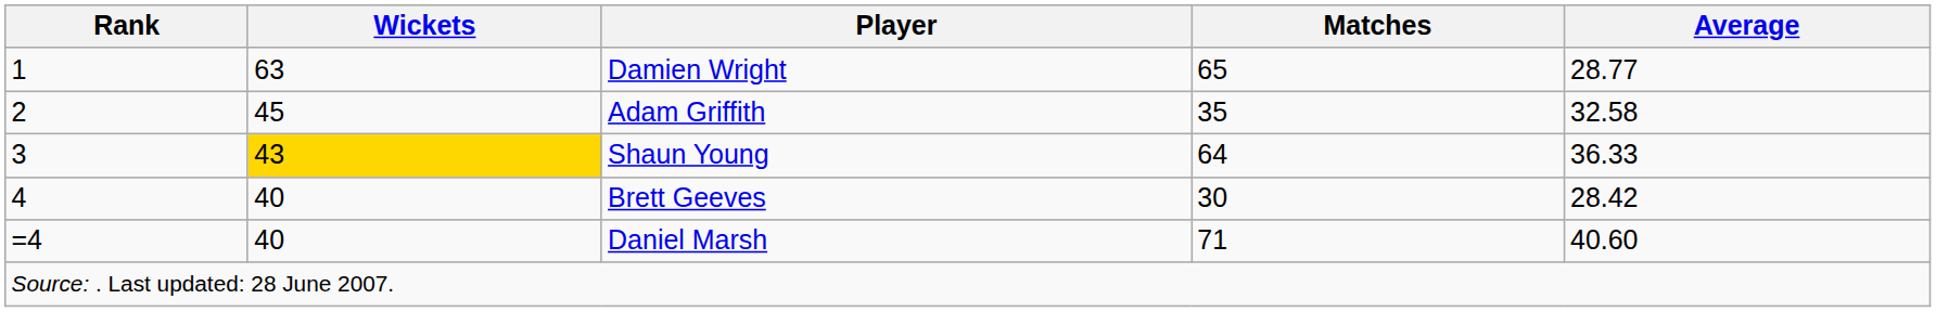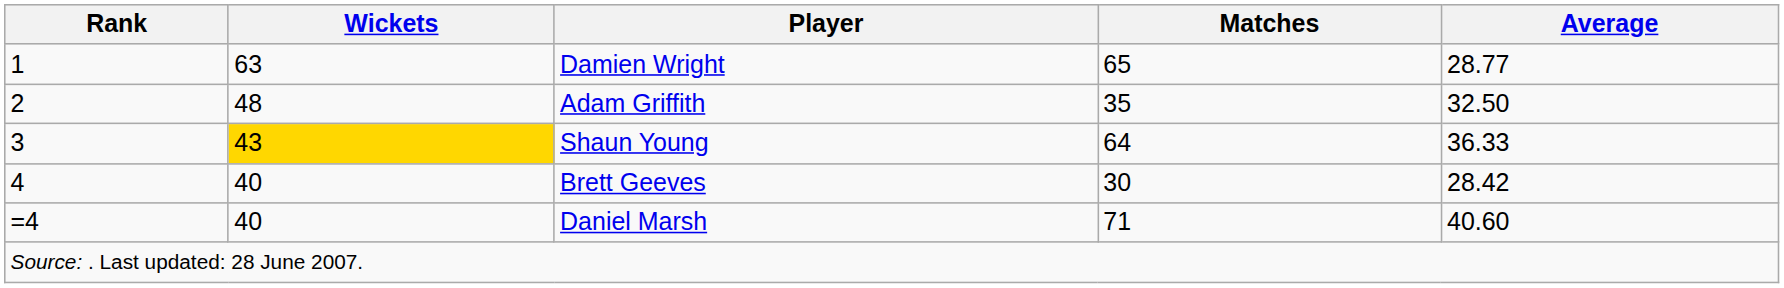Adam Griffith | Wickets: 45 -> 48
Adam Griffith | Average: 32.58 -> 32.50
